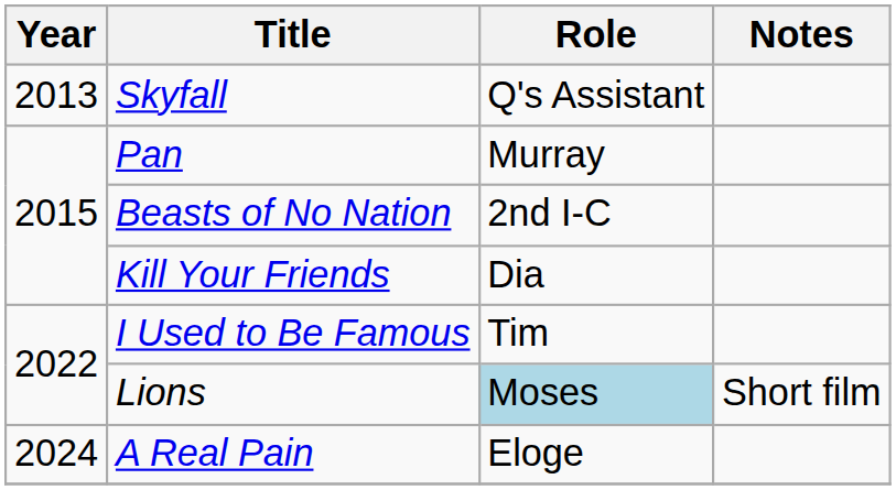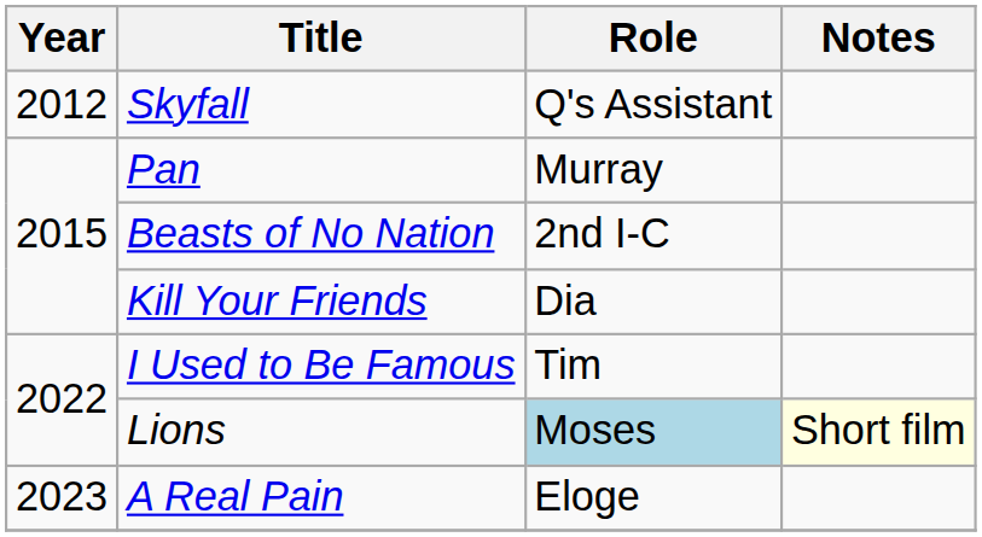Skyfall | Year: 2013 -> 2012
Lions | Notes: no background -> lightyellow background
A Real Pain | Year: 2024 -> 2023
